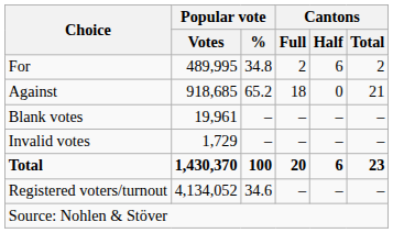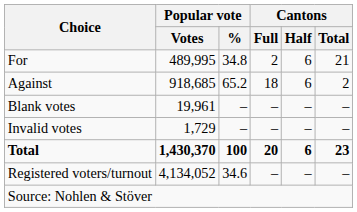For | Cantons / Total: 2 -> 21
Against | Cantons / Half: 0 -> 6
Against | Cantons / Total: 21 -> 2
